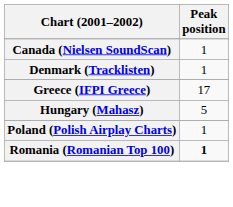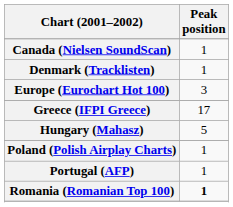+ row: Europe (Eurochart Hot 100) | 3
+ row: Portugal (AFP) | 1
